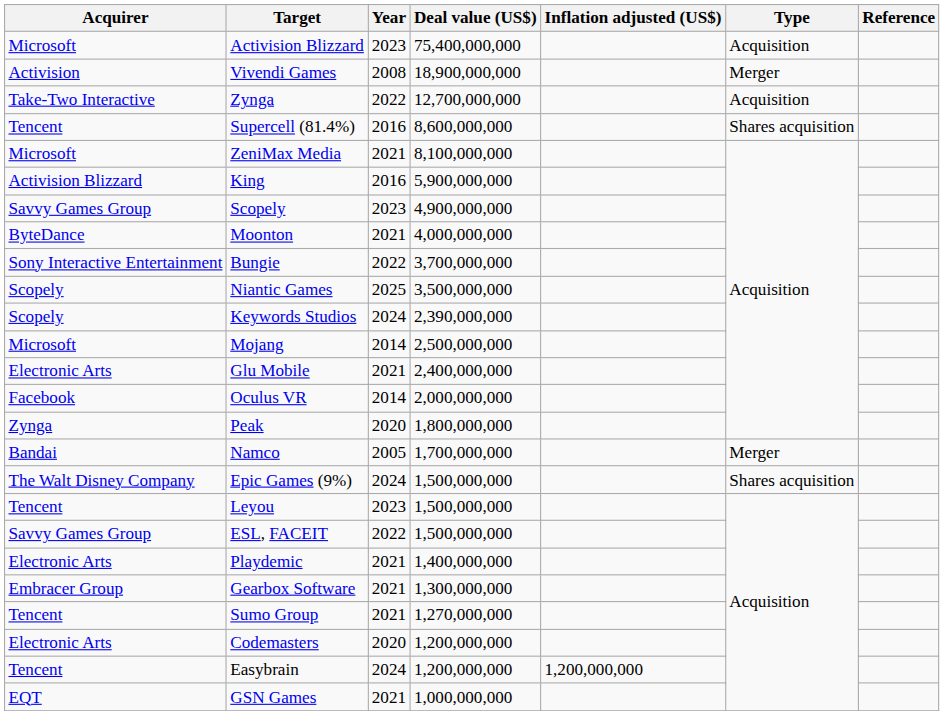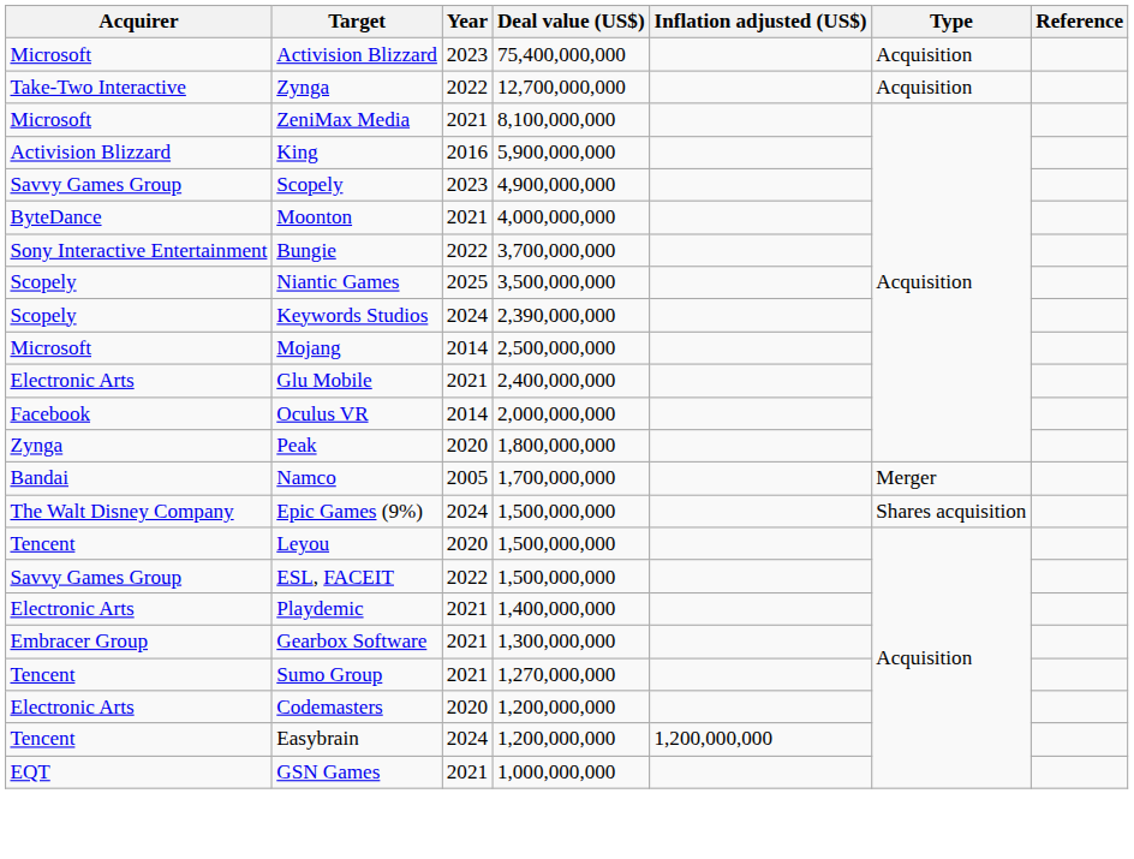- row: Activision | Vivendi Games | 2008 | 18,900,000,000 | Merger
- row: Tencent | Supercell (81.4%) | 2016 | 8,600,000,000 | Shares acquisition
Leyou | Year: 2023 -> 2020
